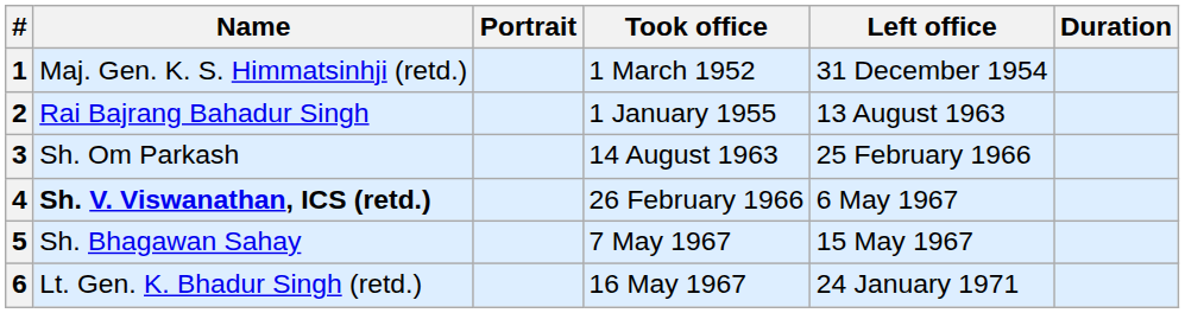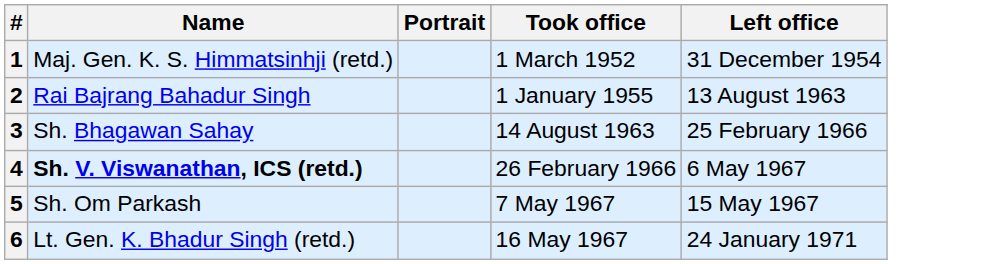- column: Duration
3 | Name: Sh. Om Parkash -> Sh. Bhagawan Sahay
5 | Name: Sh. Bhagawan Sahay -> Sh. Om Parkash
